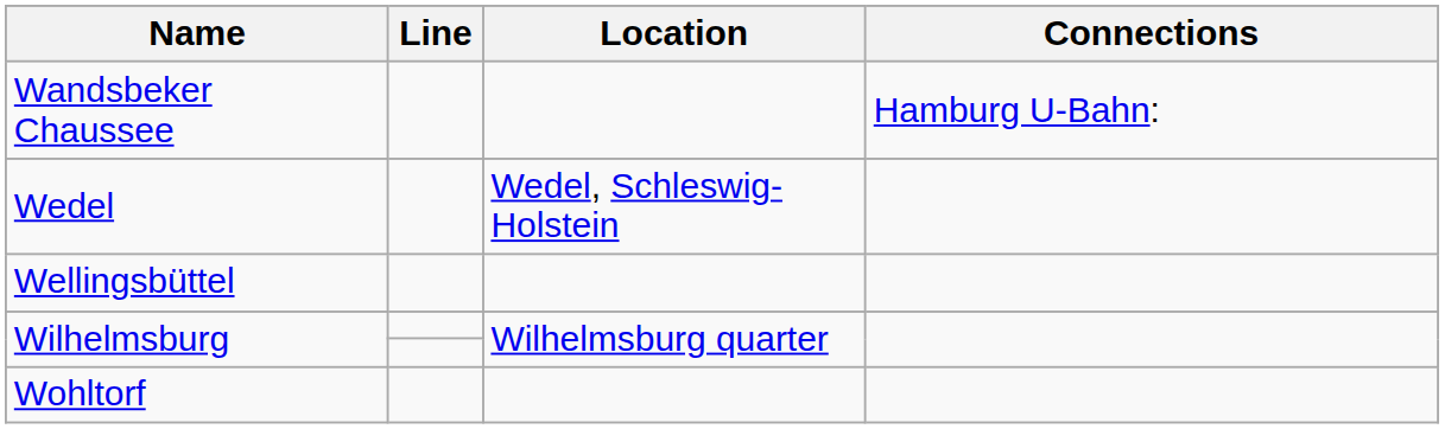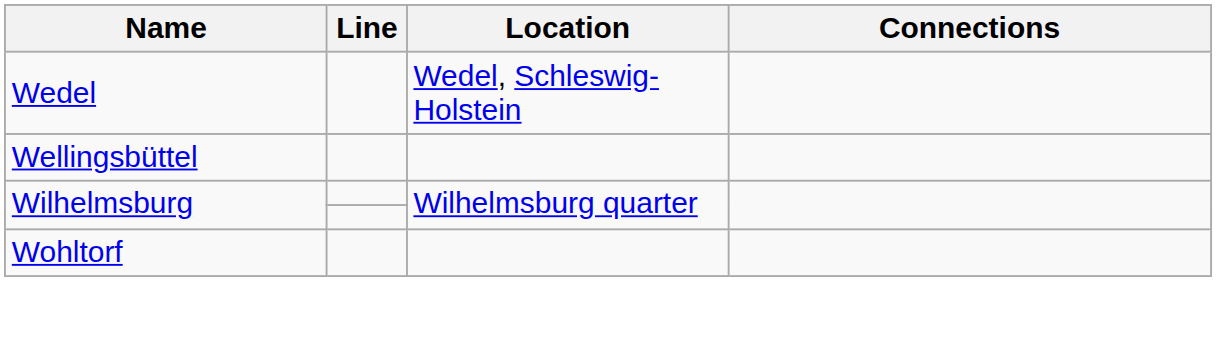- row: Wandsbeker Chaussee | Hamburg U-Bahn:
